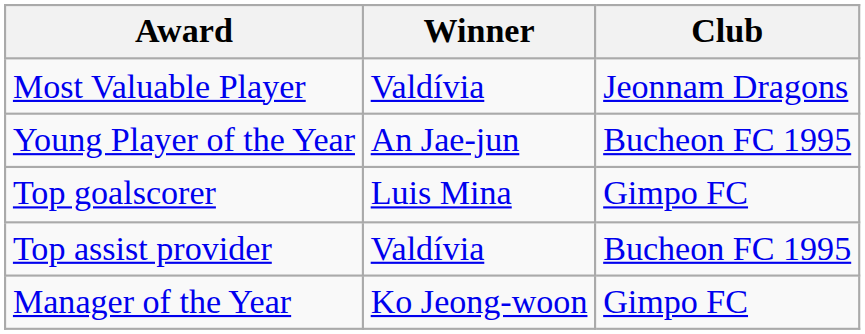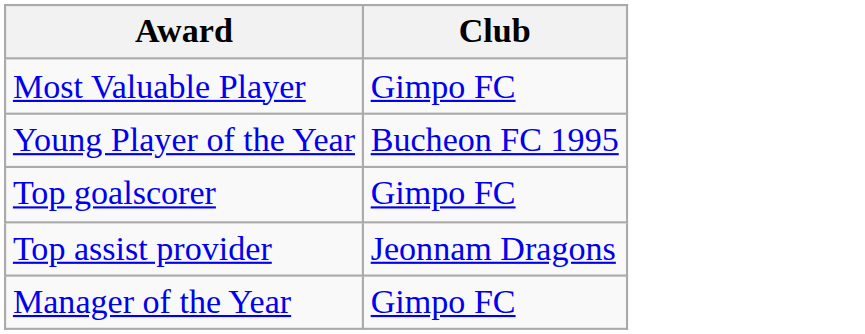- column: Winner | Valdívia | An Jae-jun | Luis Mina | Valdívia | Ko Jeong-woon
Most Valuable Player | Club: Jeonnam Dragons -> Gimpo FC
Top assist provider | Club: Bucheon FC 1995 -> Jeonnam Dragons
